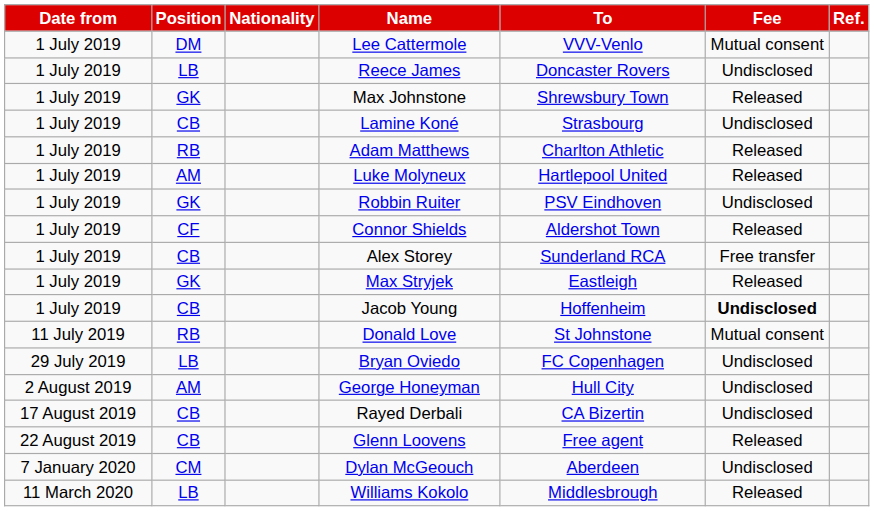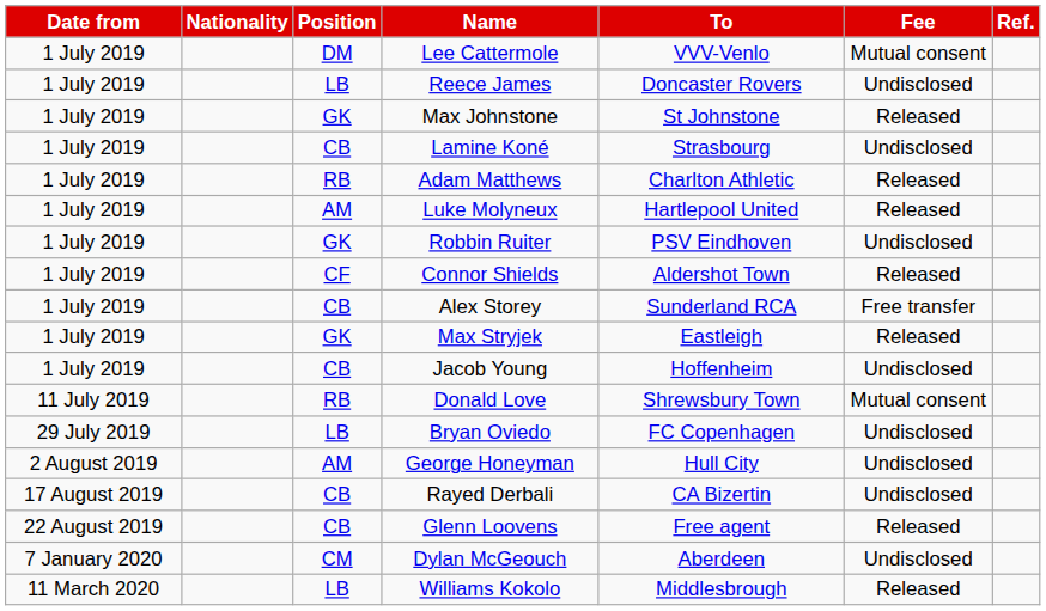columns swapped: Position <-> Nationality
Max Johnstone | To: Shrewsbury Town -> St Johnstone
Jacob Young | Fee: bold -> normal
Donald Love | To: St Johnstone -> Shrewsbury Town
